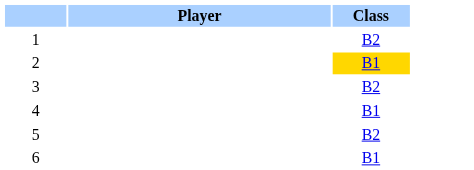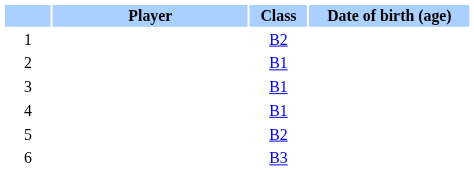+ column: Date of birth (age)
2 | Class: gold background -> no background
3 | Class: B2 -> B1
6 | Class: B1 -> B3
